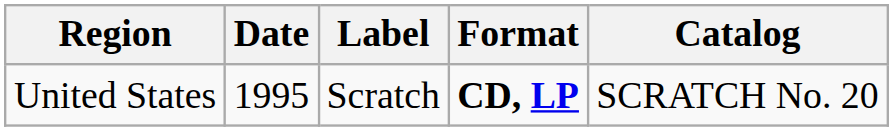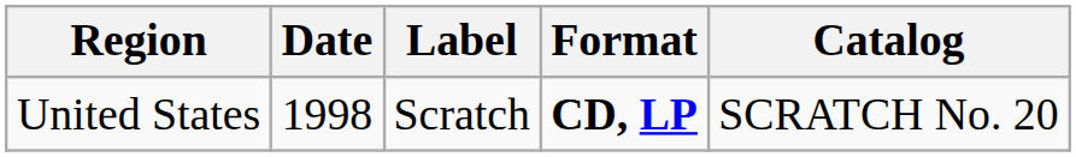United States | Date: 1995 -> 1998
